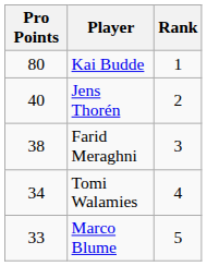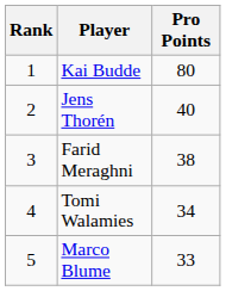columns swapped: Rank <-> Pro Points
